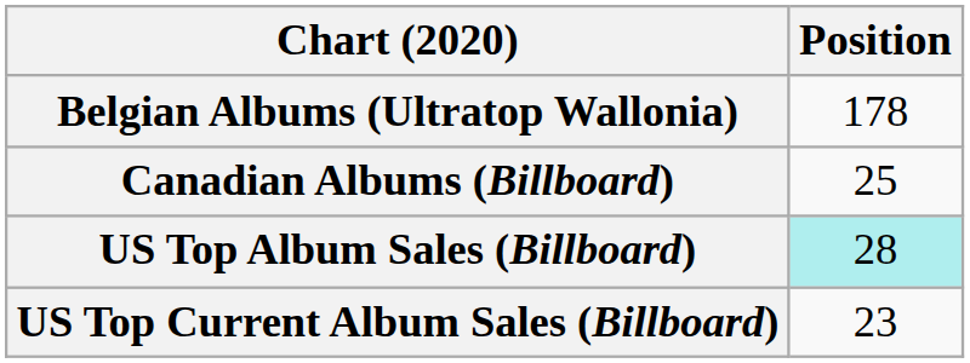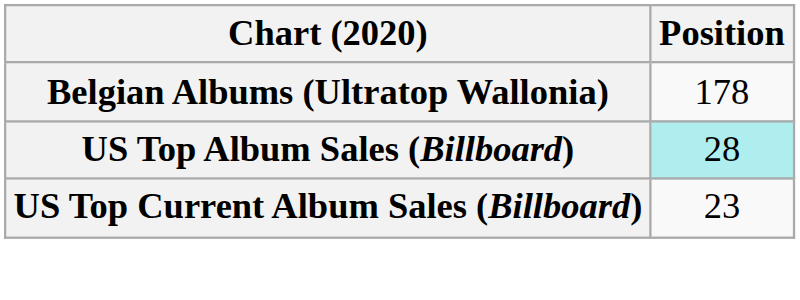- row: Canadian Albums (Billboard) | 25
